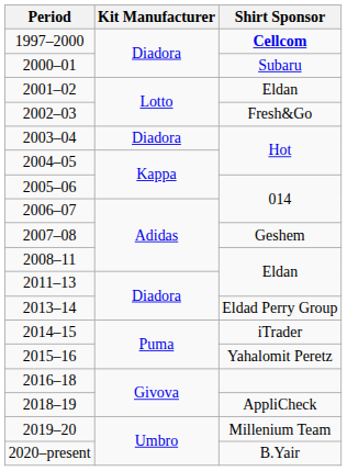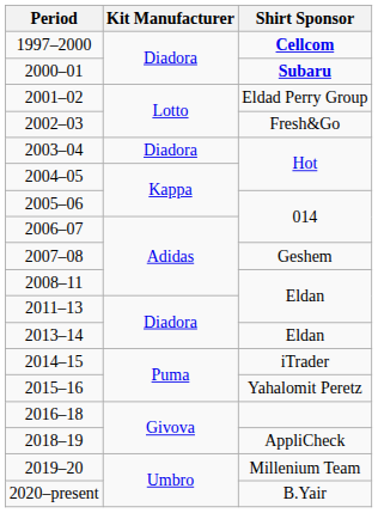2000–01 | Shirt Sponsor: normal -> bold
2001–02 | Shirt Sponsor: Eldan -> Eldad Perry Group
2013–14 | Shirt Sponsor: Eldad Perry Group -> Eldan
